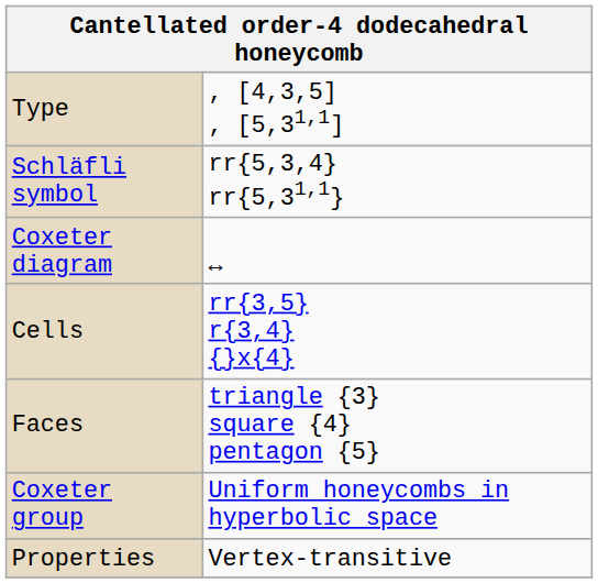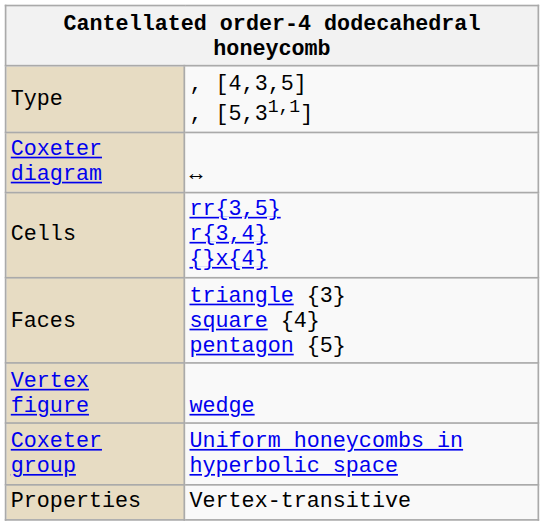- row: Schläfli symbol | rr{5,3,4} rr{5,31,1}
+ row: Vertex figure | wedge
